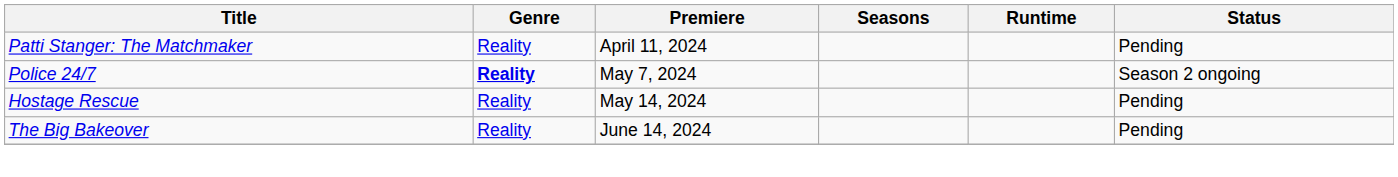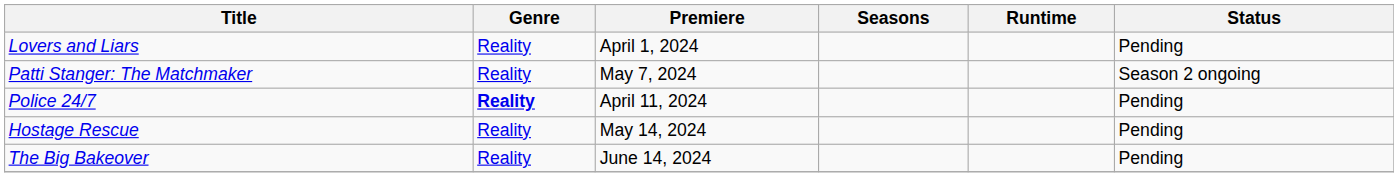+ row: Lovers and Liars | Reality | April 1, 2024 | Pending
Patti Stanger: The Matchmaker | Premiere: April 11, 2024 -> May 7, 2024
Patti Stanger: The Matchmaker | Status: Pending -> Season 2 ongoing
Police 24/7 | Premiere: May 7, 2024 -> April 11, 2024
Police 24/7 | Status: Season 2 ongoing -> Pending
